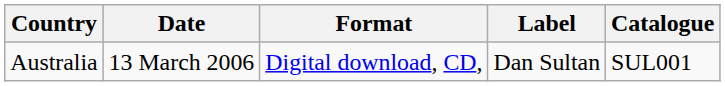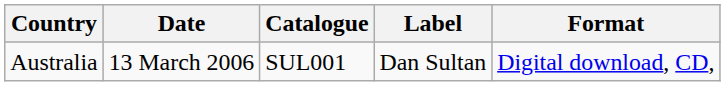columns swapped: Format <-> Catalogue
